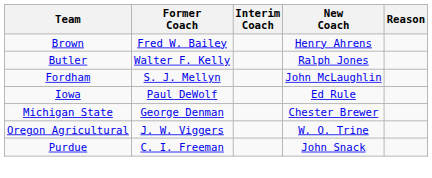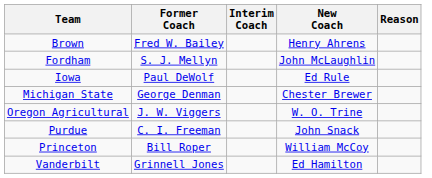- row: Butler | Walter F. Kelly | Ralph Jones
+ row: Princeton | Bill Roper | William McCoy
+ row: Vanderbilt | Grinnell Jones | Ed Hamilton
